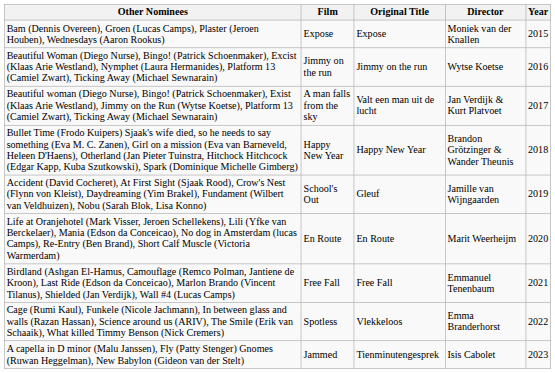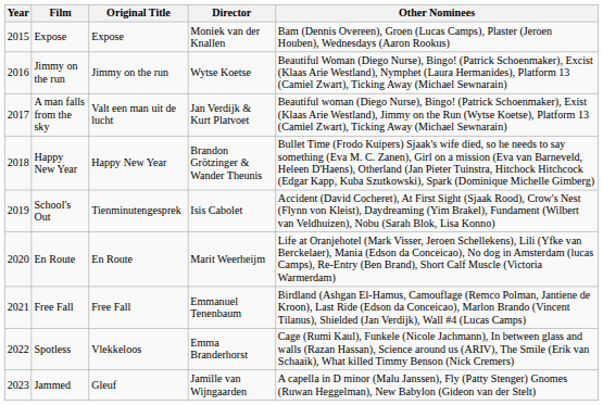columns swapped: Year <-> Other Nominees
School's Out | Original Title: Gleuf -> Tienminutengesprek
School's Out | Director: Jamille van Wijngaarden -> Isis Cabolet
Jammed | Original Title: Tienminutengesprek -> Gleuf
Jammed | Director: Isis Cabolet -> Jamille van Wijngaarden
